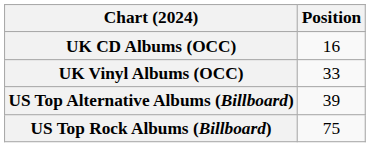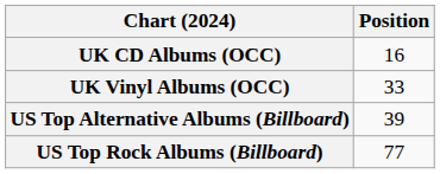US Top Rock Albums (Billboard) | Position: 75 -> 77
